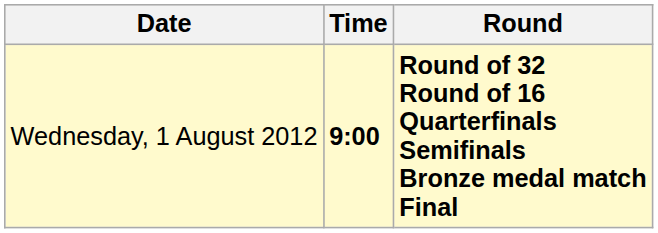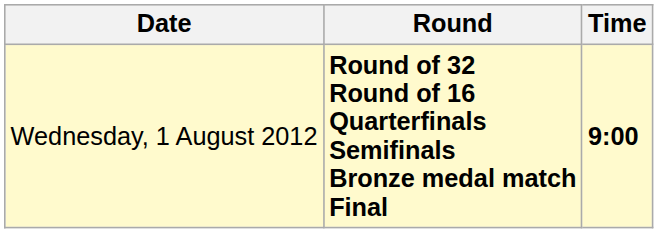columns swapped: Time <-> Round
